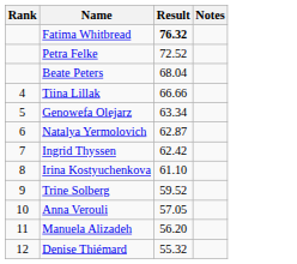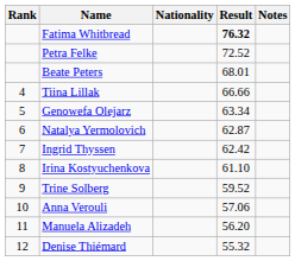+ column: Nationality
Beate Peters | Result: 68.04 -> 68.01
Anna Verouli | Result: 57.05 -> 57.06
